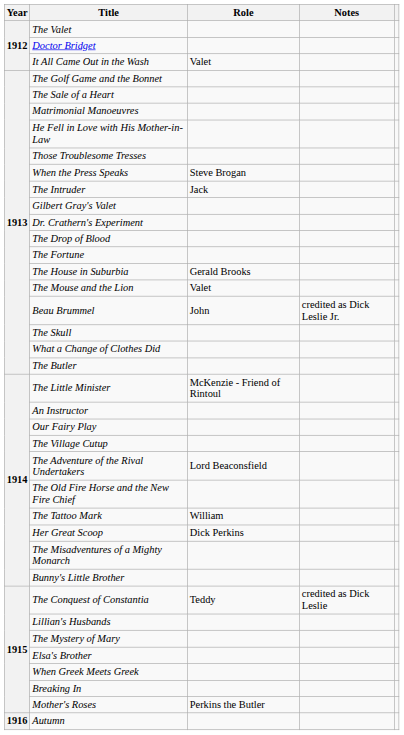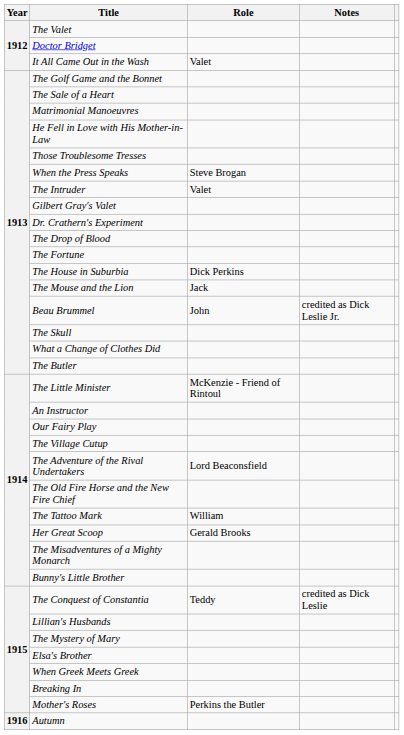The Intruder | Role: Jack -> Valet
The House in Suburbia | Role: Gerald Brooks -> Dick Perkins
The Mouse and the Lion | Role: Valet -> Jack
Her Great Scoop | Role: Dick Perkins -> Gerald Brooks
